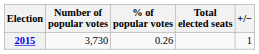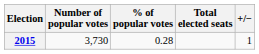2015 | % of popular votes: 0.26 -> 0.28
